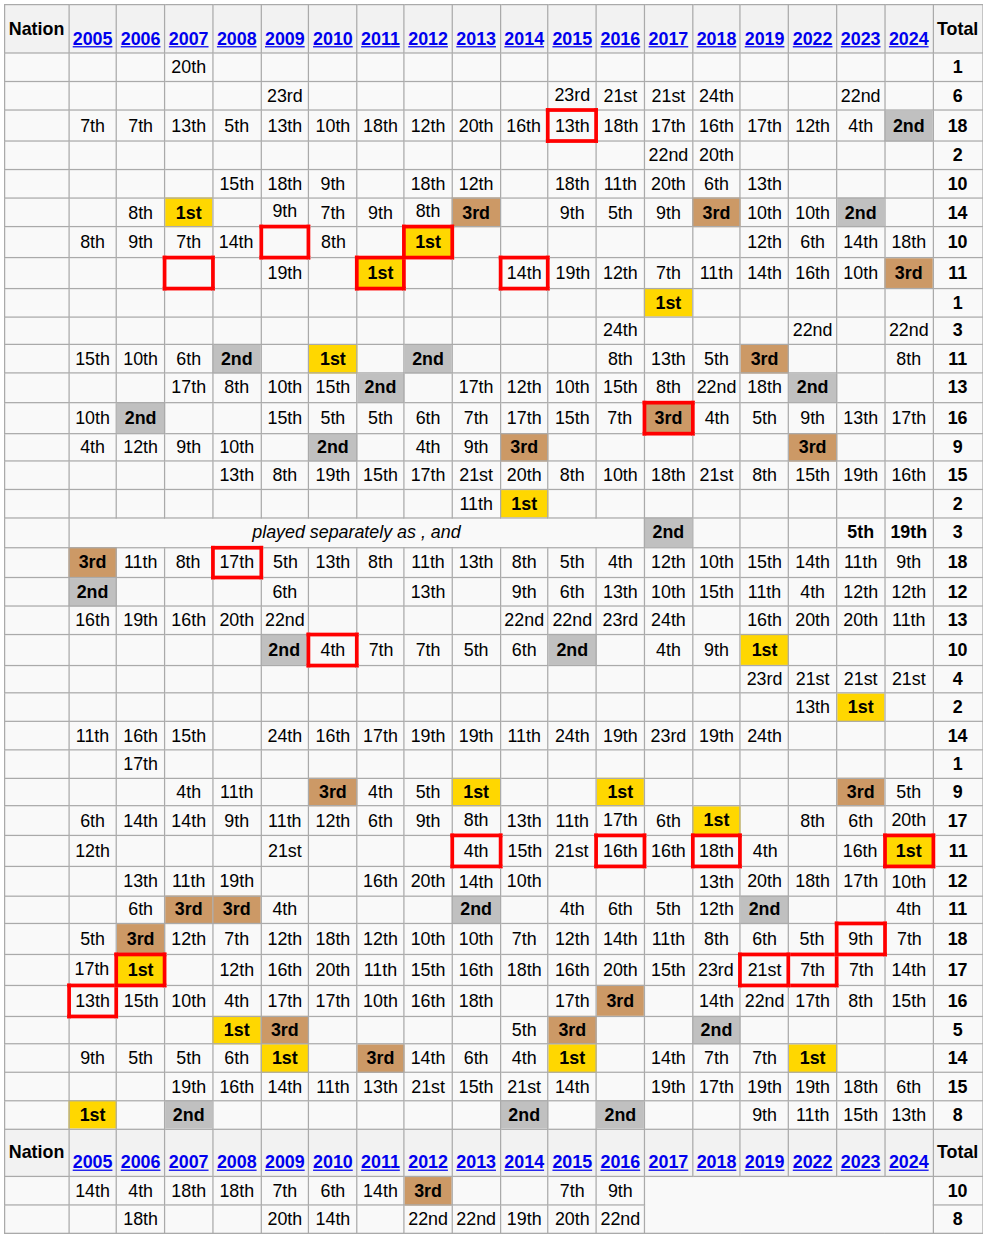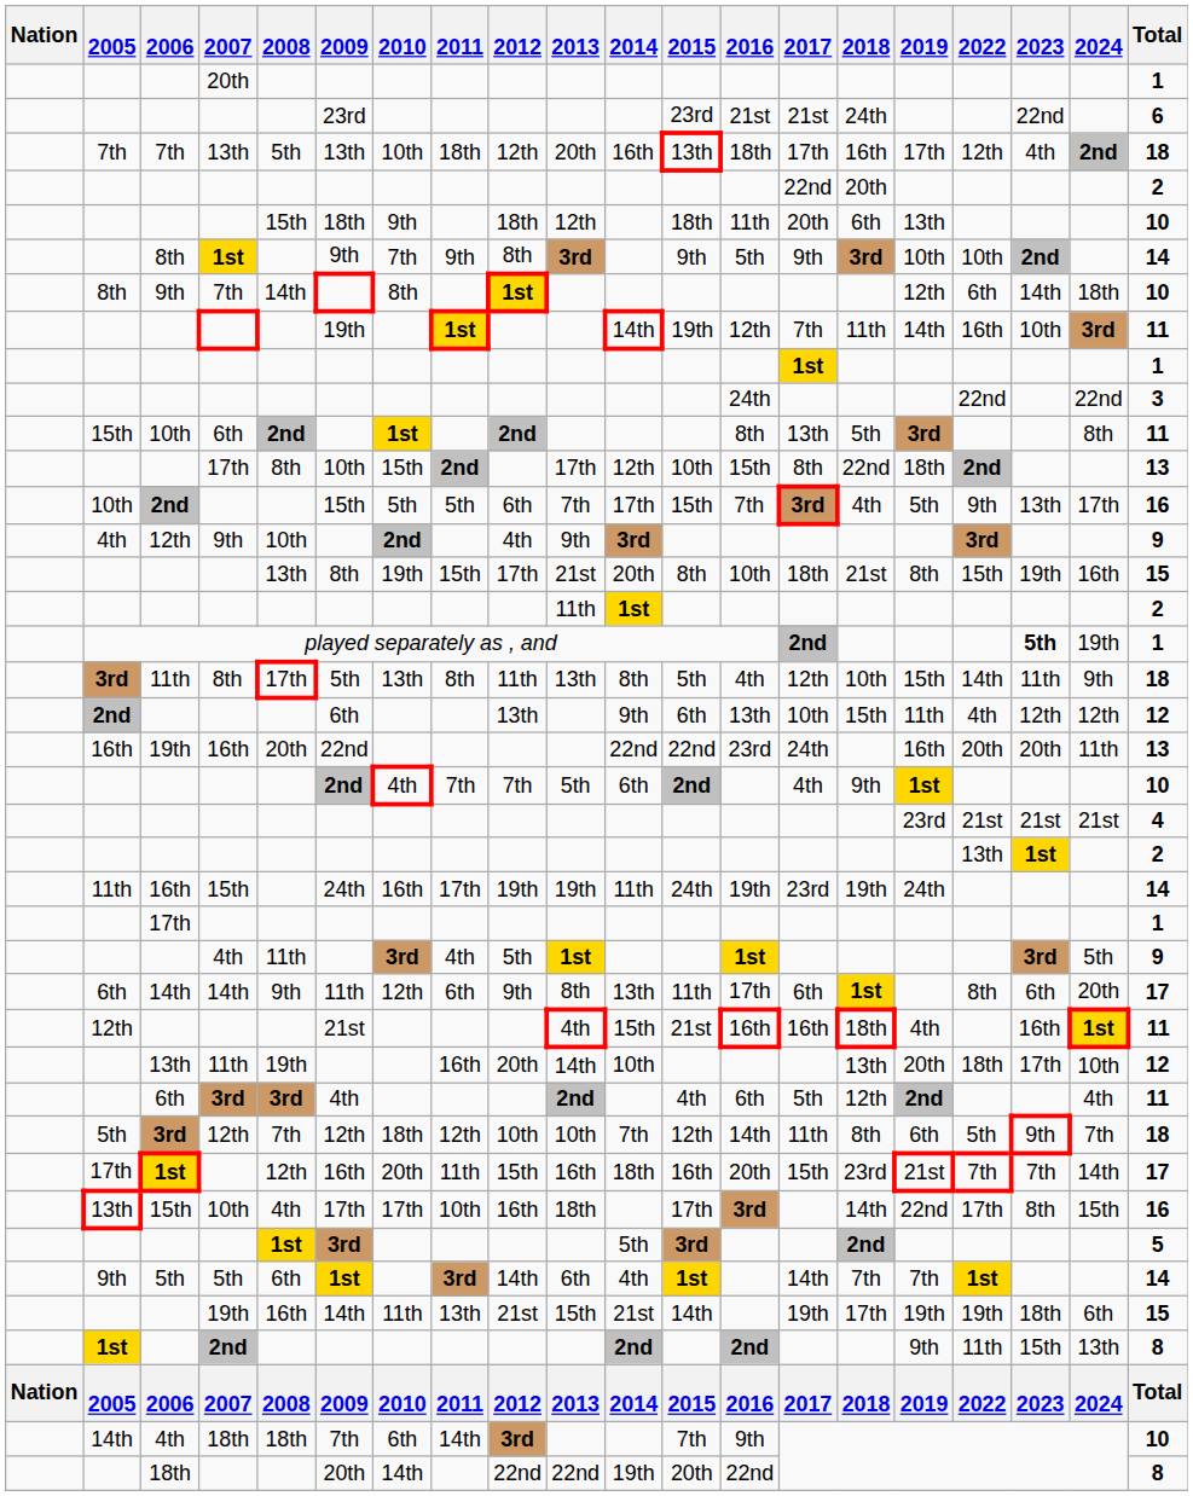played separately as , and | 2024: bold -> normal
played separately as , and | Total: 3 -> 1
